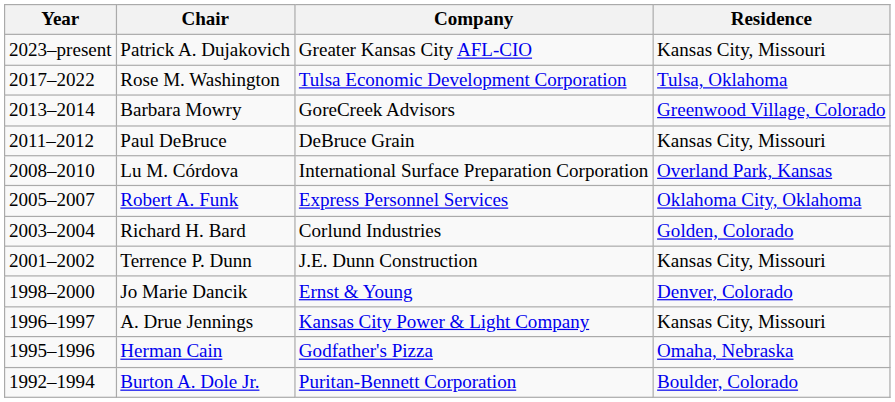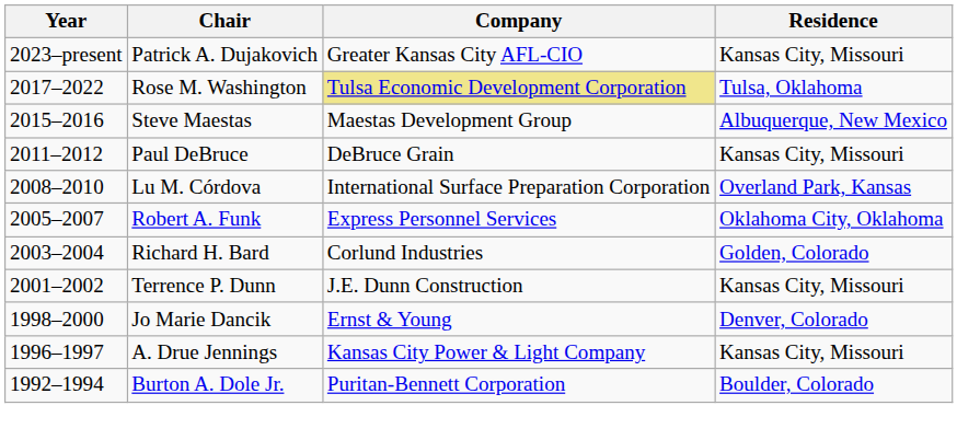Rose M. Washington | Company: no background -> khaki background
+ row: 2015–2016 | Steve Maestas | Maestas Development Group | Albuquerque, New Mexico
- row: 2013–2014 | Barbara Mowry | GoreCreek Advisors | Greenwood Village, Colorado
- row: 1995–1996 | Herman Cain | Godfather's Pizza | Omaha, Nebraska
